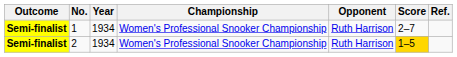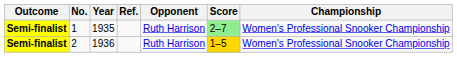columns swapped: Championship <-> Ref.
1 | Year: 1934 -> 1935
1 | Score: no background -> lightgreen background
2 | Year: 1934 -> 1936
